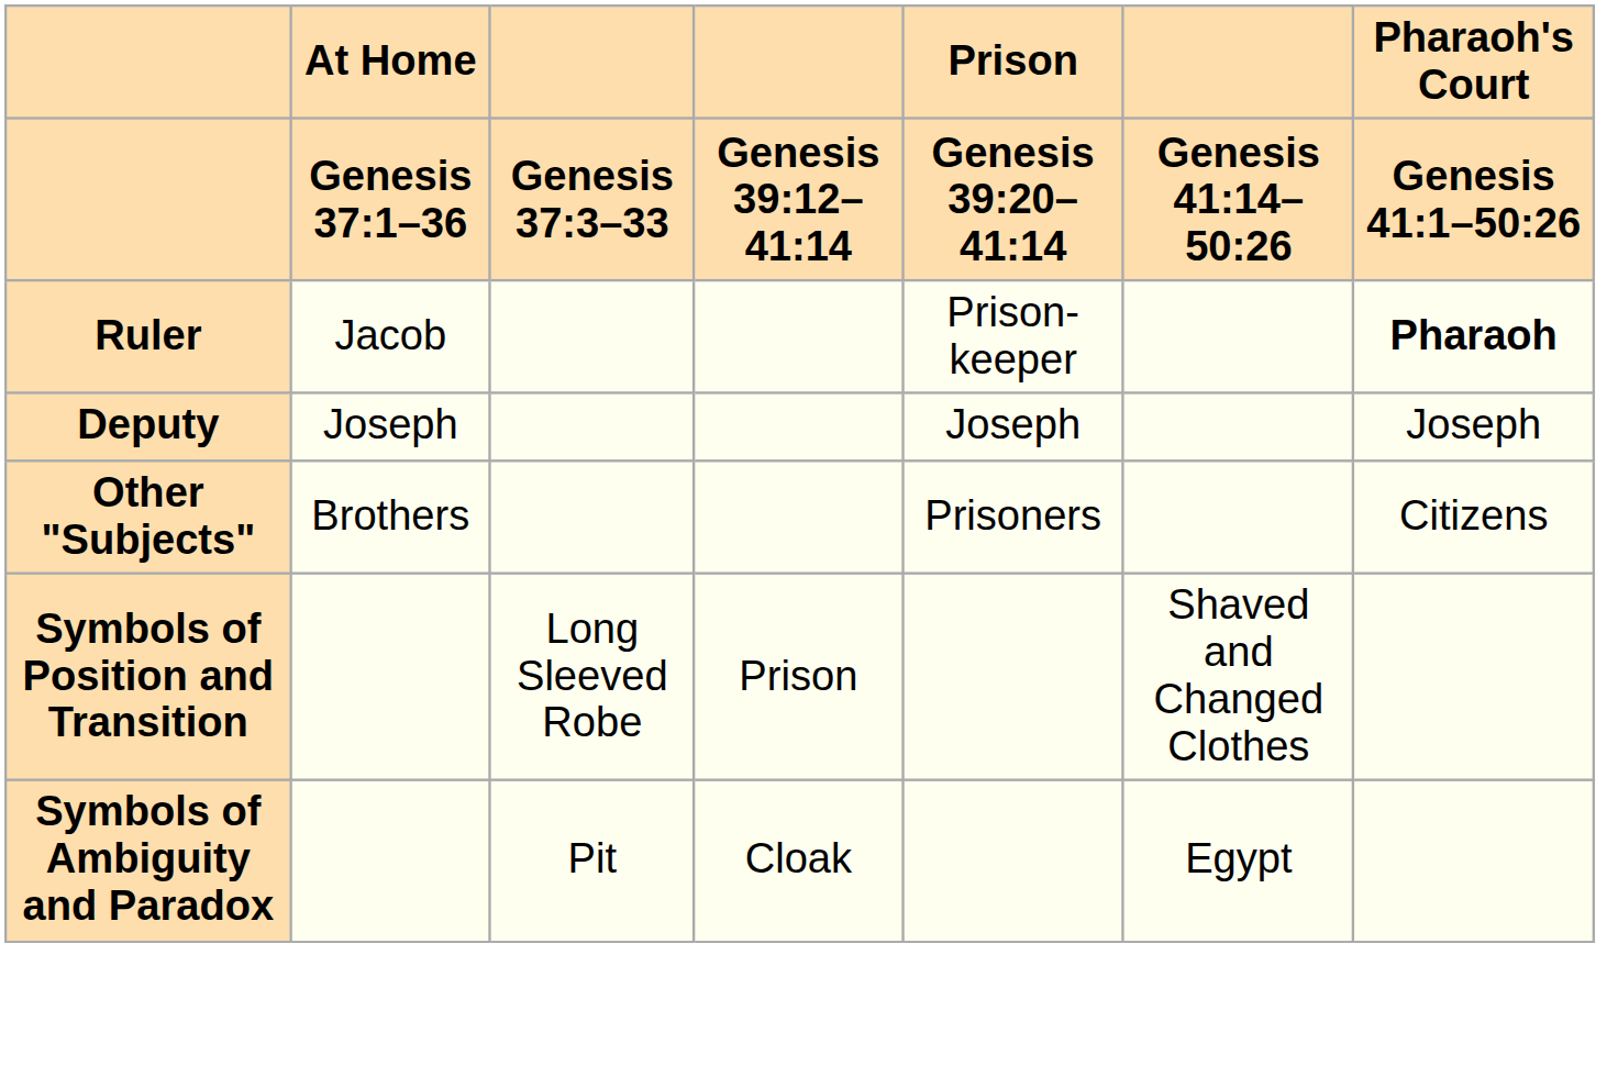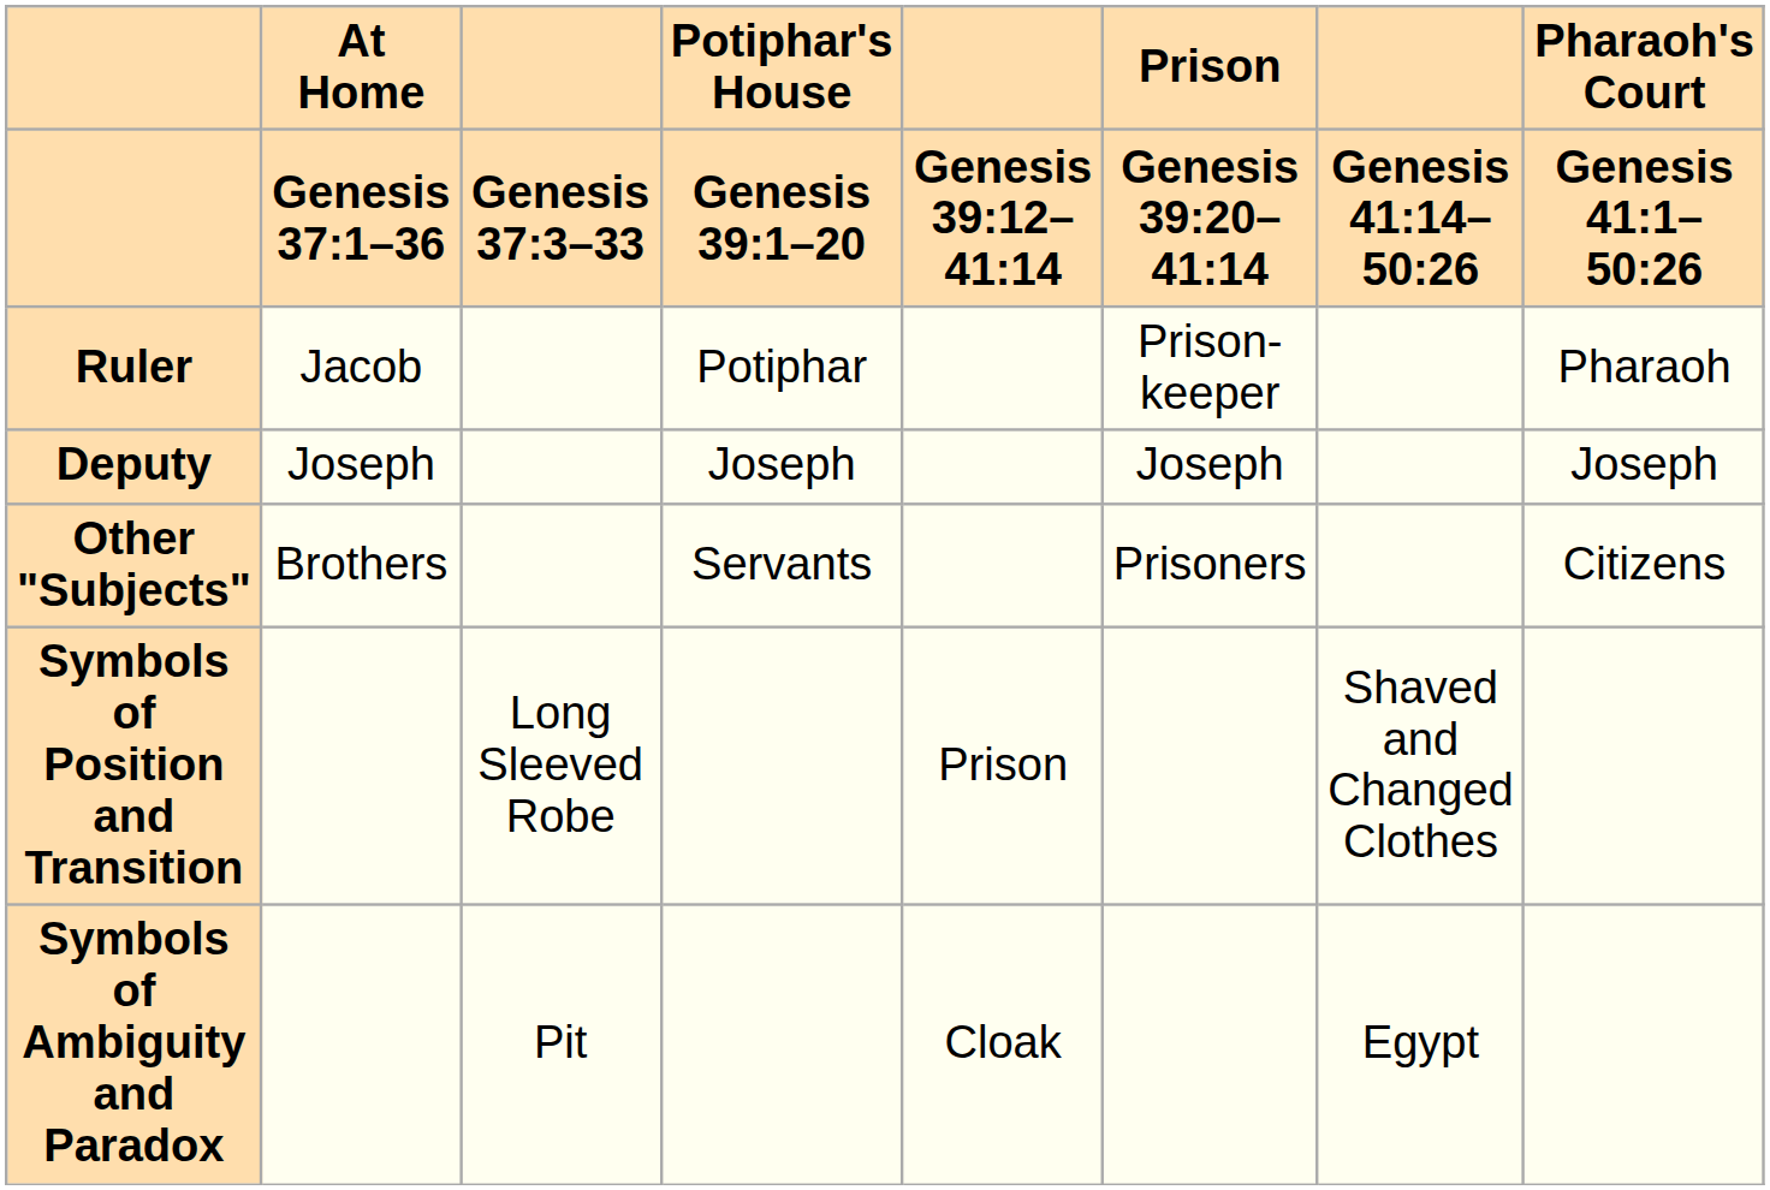+ column: Potiphar's House | Genesis 39:1–20 | Potiphar | Joseph | Servants
Ruler | Pharaoh's Court / Genesis 41:1–50:26: bold -> normal
